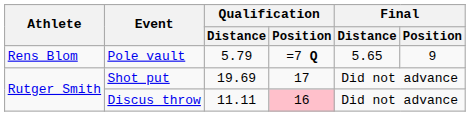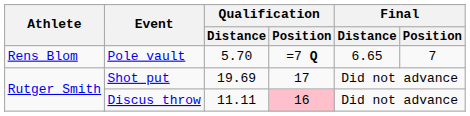Pole vault | Qualification / Distance: 5.79 -> 5.70
Pole vault | Final / Distance: 5.65 -> 6.65
Pole vault | Final / Position: 9 -> 7
